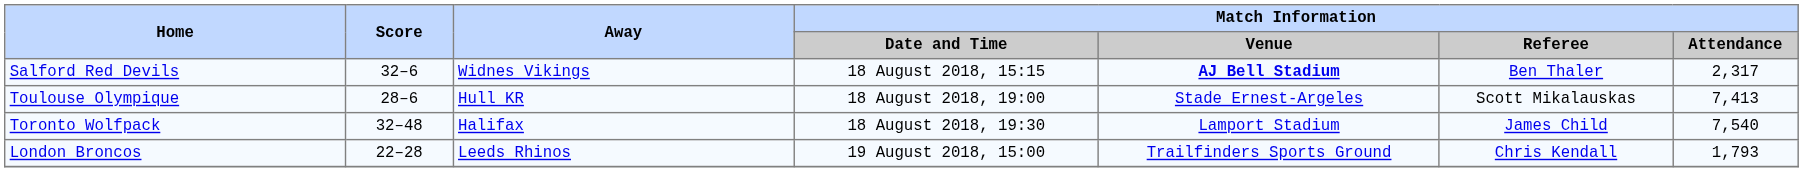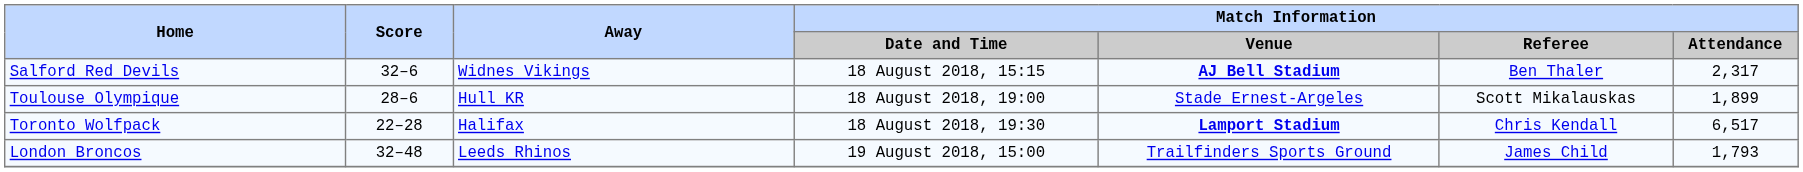Toulouse Olympique | Match Information / Attendance: 7,413 -> 1,899
Toronto Wolfpack | Score: 32–48 -> 22–28
Toronto Wolfpack | Match Information / Venue: normal -> bold
Toronto Wolfpack | Match Information / Referee: James Child -> Chris Kendall
Toronto Wolfpack | Match Information / Attendance: 7,540 -> 6,517
London Broncos | Score: 22–28 -> 32–48
London Broncos | Match Information / Referee: Chris Kendall -> James Child
